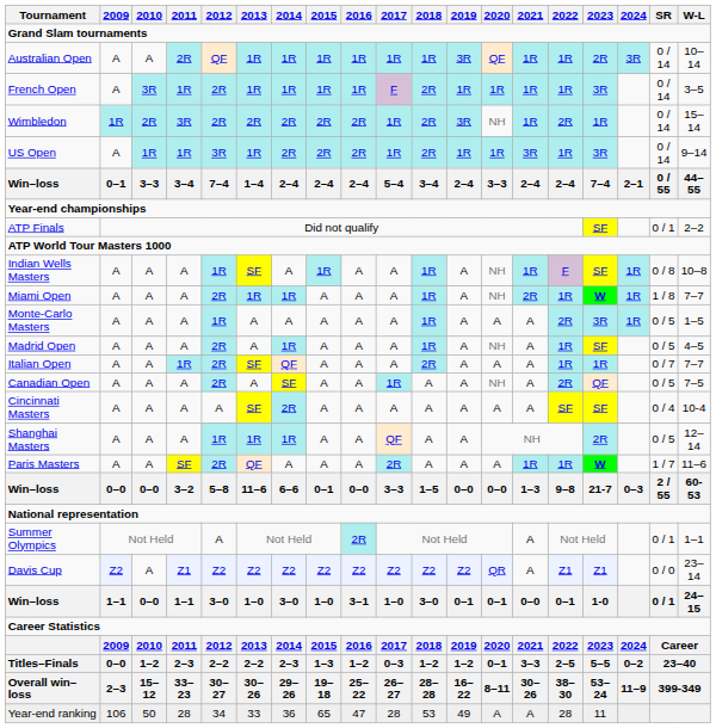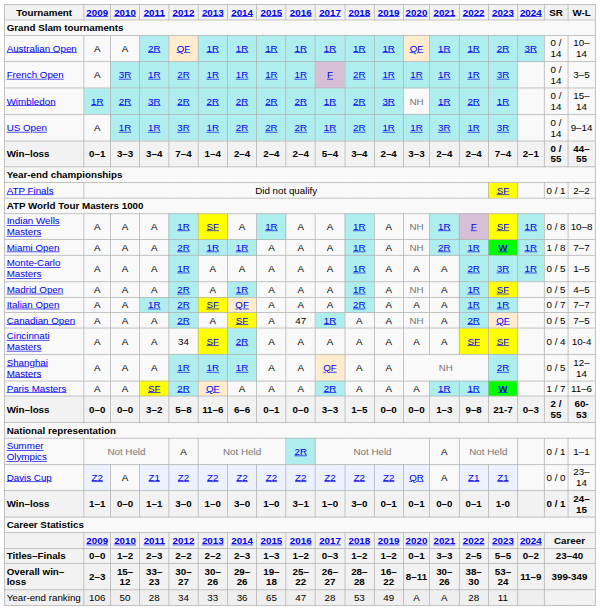Australian Open | 2019: 3R -> 1R
Canadian Open | 2016: A -> 47
Cincinnati Masters | 2012: A -> 34
